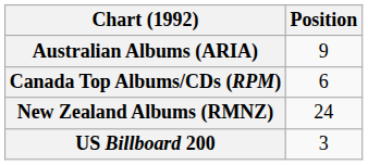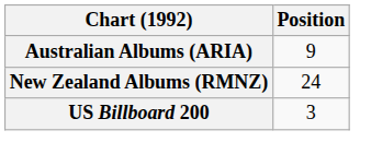- row: Canada Top Albums/CDs (RPM) | 6
